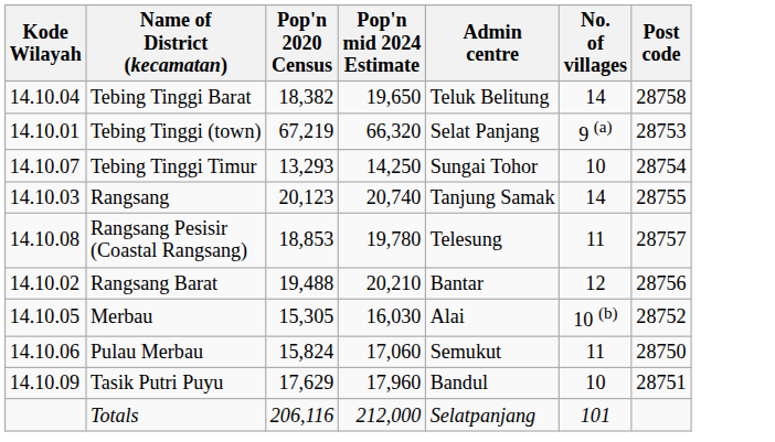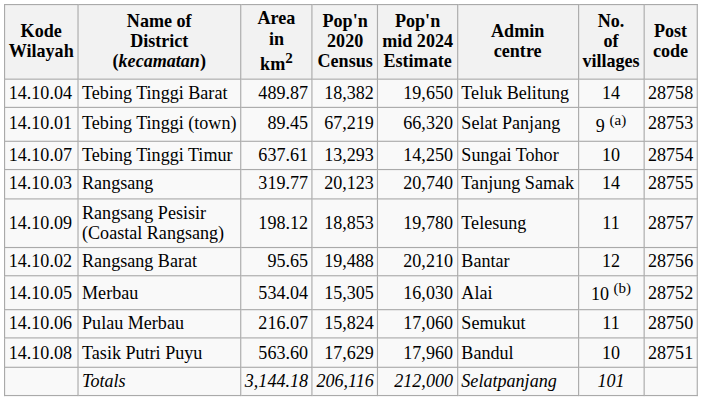+ column: Area in km2 | 489.87 | 89.45 | 637.61 | 319.77 | 198.12 | 95.65 | 534.04 | 216.07 | 563.60 | 3,144.18
Rangsang Pesisir (Coastal Rangsang) | Kode Wilayah: 14.10.08 -> 14.10.09
Tasik Putri Puyu | Kode Wilayah: 14.10.09 -> 14.10.08
